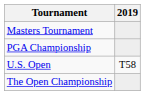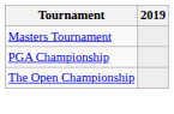- row: U.S. Open | T58
